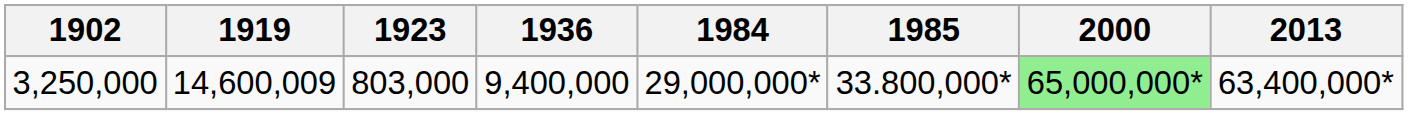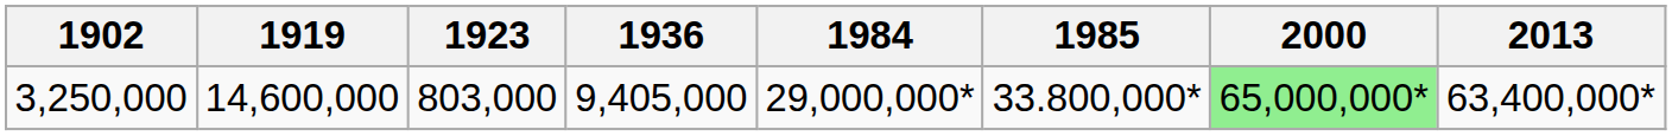3,250,000 | 1919: 14,600,009 -> 14,600,000
3,250,000 | 1936: 9,400,000 -> 9,405,000
